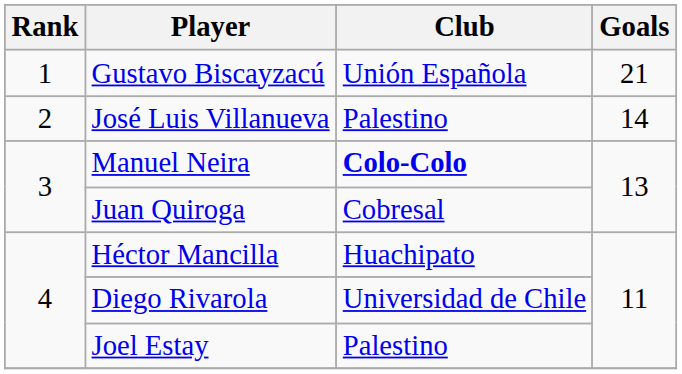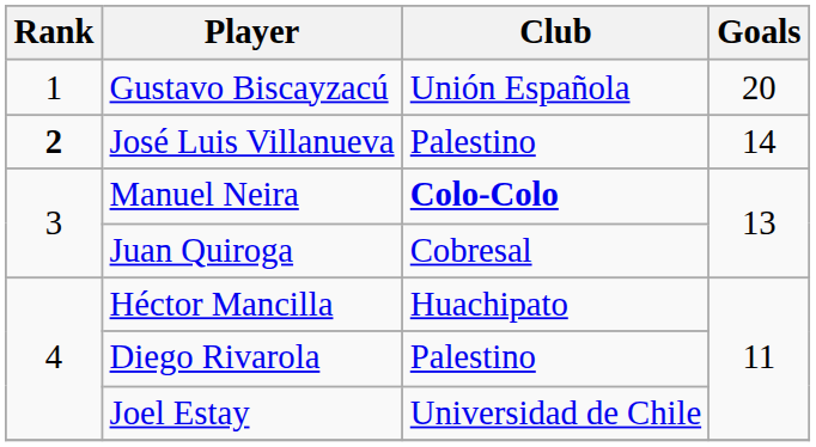Gustavo Biscayzacú | Goals: 21 -> 20
José Luis Villanueva | Rank: normal -> bold
Diego Rivarola | Club: Universidad de Chile -> Palestino
Joel Estay | Club: Palestino -> Universidad de Chile
